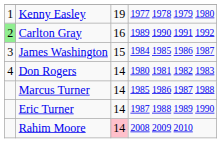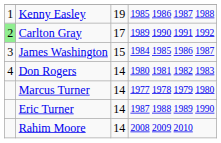Kenny Easley | column 4: 1977 1978 1979 1980 -> 1985 1986 1987 1988
Carlton Gray | column 3: 16 -> 17
Marcus Turner | column 4: 1985 1986 1987 1988 -> 1977 1978 1979 1980
Rahim Moore | column 3: pink background -> no background
